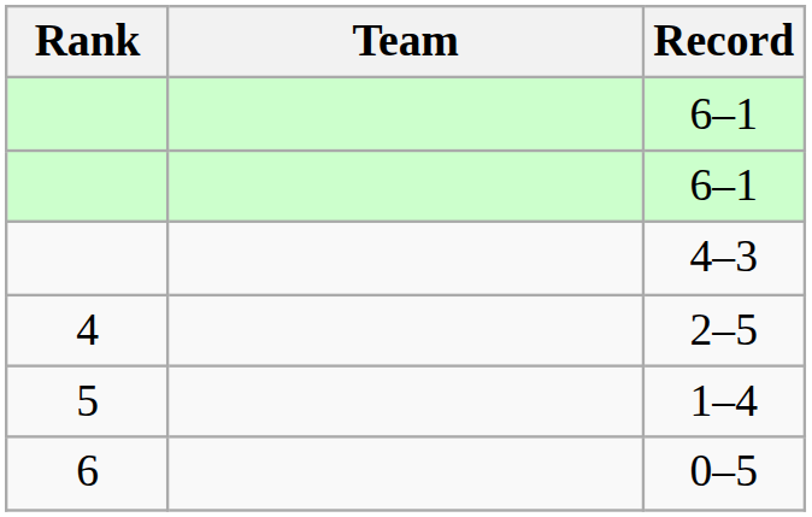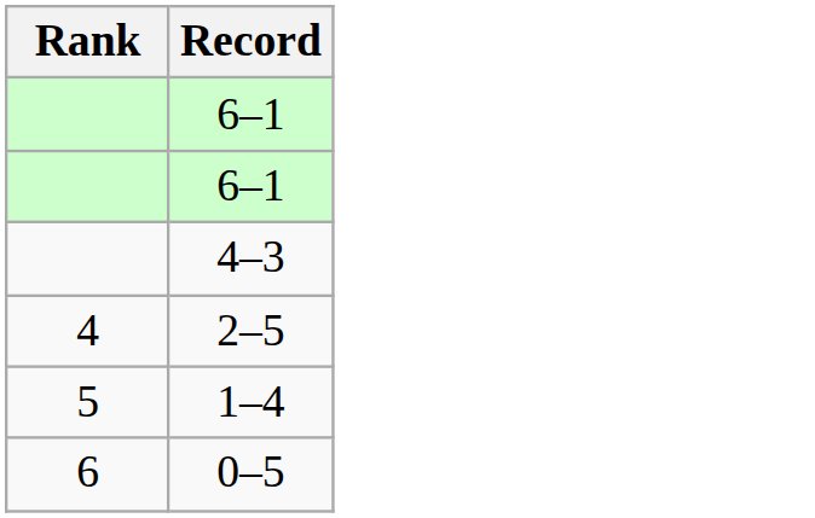- column: Team
